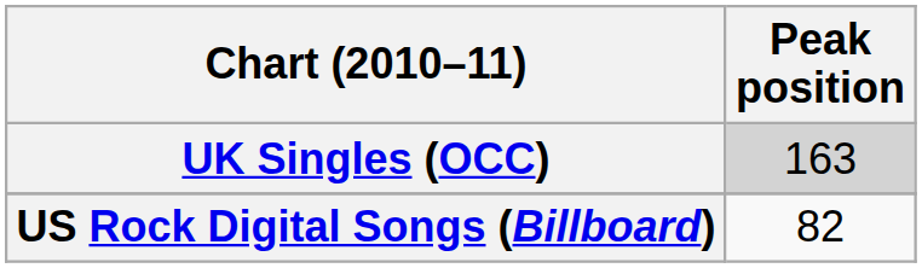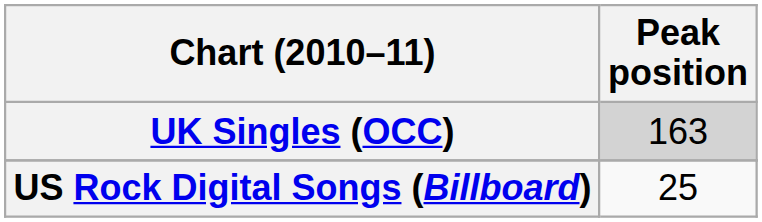US Rock Digital Songs (Billboard) | Peak position: 82 -> 25
